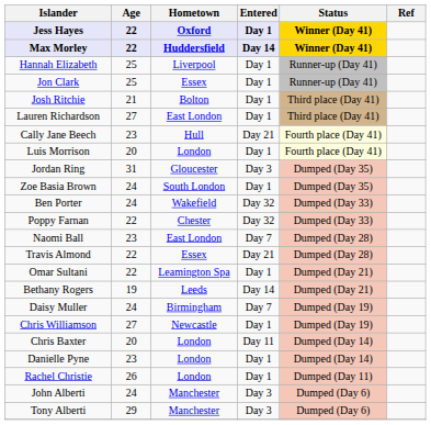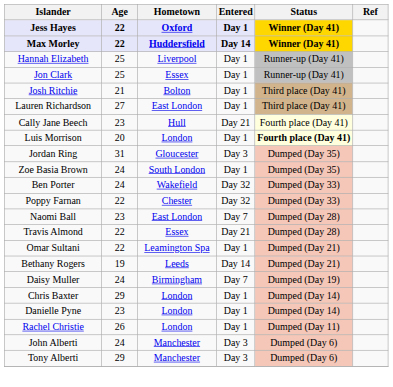Luis Morrison | Status: normal -> bold
- row: Chris Williamson | 27 | Newcastle | Day 1 | Dumped (Day 19)
Chris Baxter | Age: 20 -> 29
Chris Baxter | Entered: Day 11 -> Day 1
